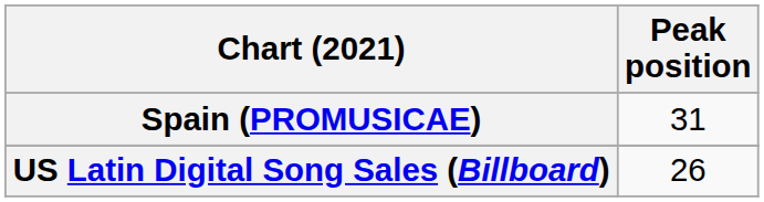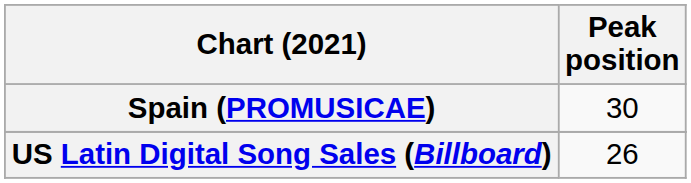Spain (PROMUSICAE) | Peak position: 31 -> 30
